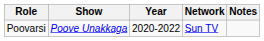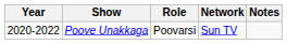columns swapped: Year <-> Role
